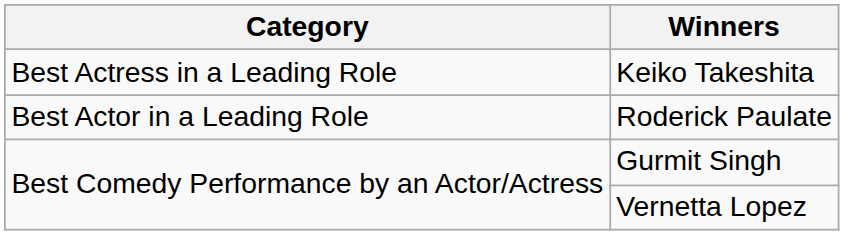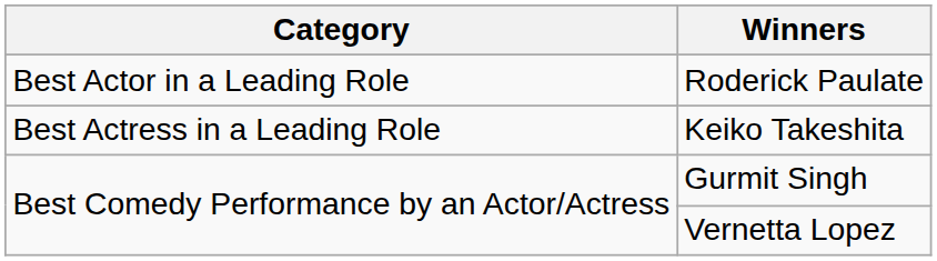rows swapped: Roderick Paulate <-> Keiko Takeshita
